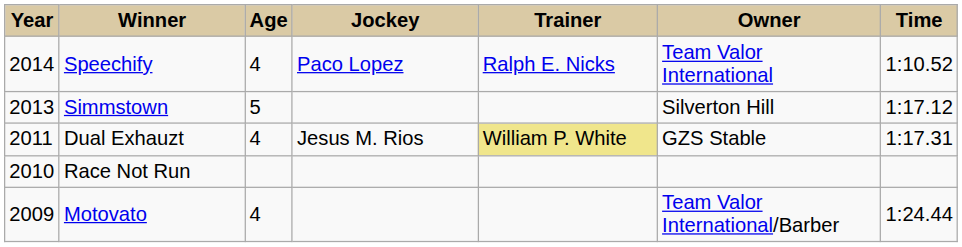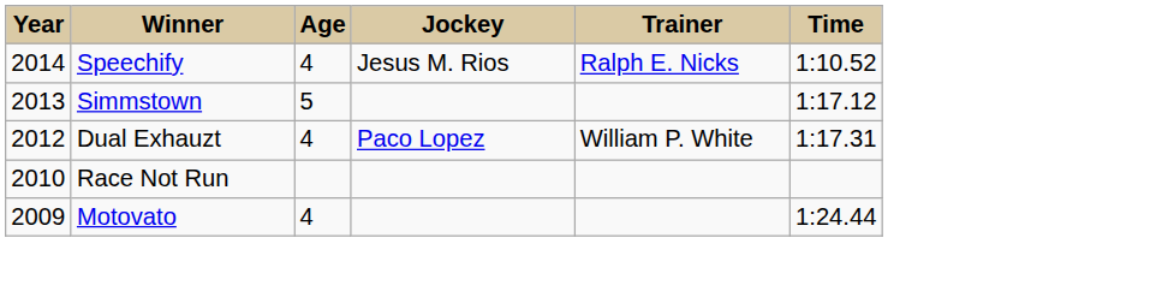- column: Owner | Team Valor International | Silverton Hill | GZS Stable | Team Valor International/Barber
Speechify | Jockey: Paco Lopez -> Jesus M. Rios
Dual Exhauzt | Year: 2011 -> 2012
Dual Exhauzt | Jockey: Jesus M. Rios -> Paco Lopez
Dual Exhauzt | Trainer: khaki background -> no background
